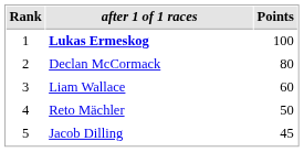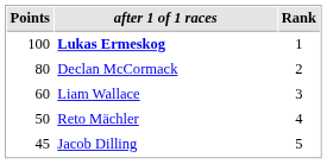columns swapped: Rank <-> Points
